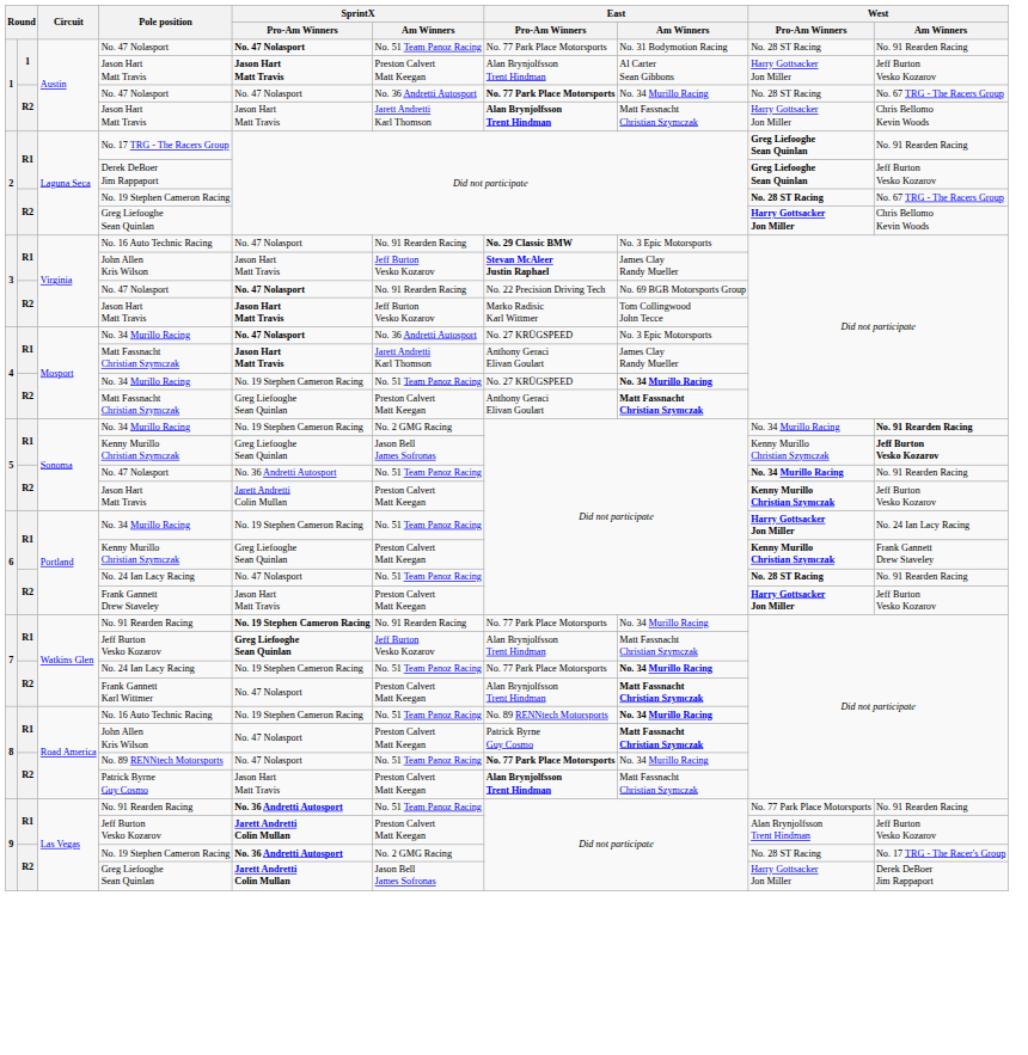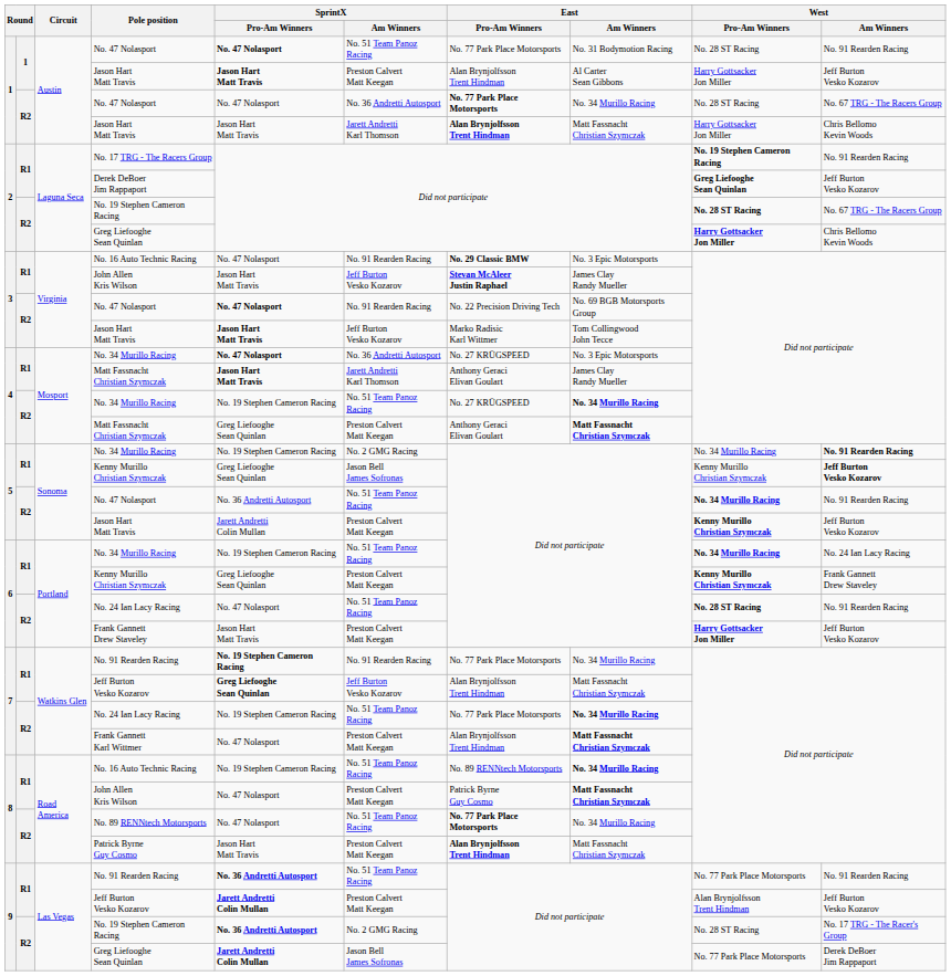No. 17 TRG - The Racers Group | West / Pro-Am Winners: Greg Liefooghe Sean Quinlan -> No. 19 Stephen Cameron Racing
6 / No. 34 Murillo Racing | West / Pro-Am Winners: Harry Gottsacker Jon Miller -> No. 34 Murillo Racing
9 / Greg Liefooghe Sean Quinlan | West / Pro-Am Winners: Harry Gottsacker Jon Miller -> No. 77 Park Place Motorsports
